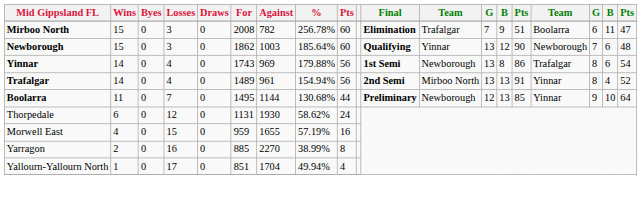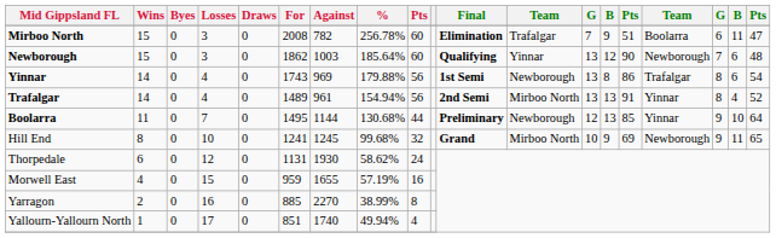+ row: Hill End | 8 | 0 | 10 | 0 | 1241 | 1245 | 99.68% | 32 | Grand | Mirboo North | 10 | 9 | 69 | Newborough | 9 | 11 | 65
Yallourn-Yallourn North | Against: 1704 -> 1740
